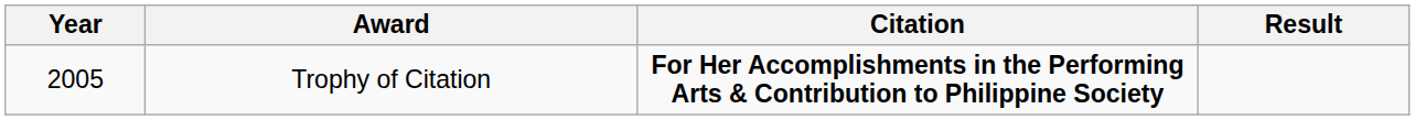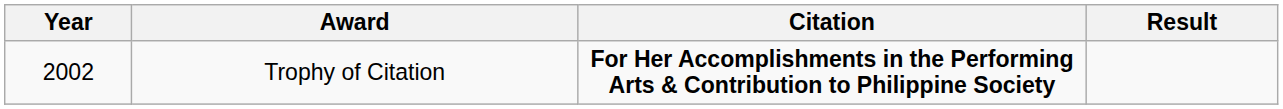Trophy of Citation | Year: 2005 -> 2002
